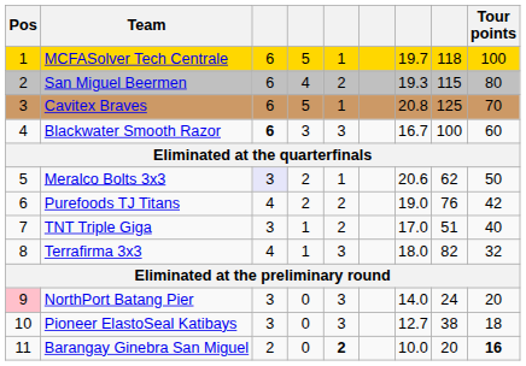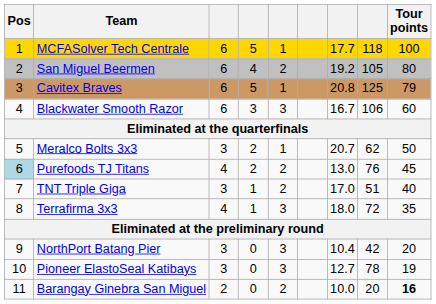MCFASolver Tech Centrale | column 7: 19.7 -> 17.7
San Miguel Beermen | column 7: 19.3 -> 19.2
San Miguel Beermen | column 8: 115 -> 105
Cavitex Braves | Tour points: 70 -> 79
Blackwater Smooth Razor | column 3: bold -> normal
Blackwater Smooth Razor | column 8: 100 -> 106
Meralco Bolts 3x3 | column 3: lavender background -> no background
Meralco Bolts 3x3 | column 7: 20.6 -> 20.7
Purefoods TJ Titans | Pos: no background -> lightblue background
Purefoods TJ Titans | column 7: 19.0 -> 13.0
Purefoods TJ Titans | Tour points: 42 -> 45
Terrafirma 3x3 | column 8: 82 -> 72
Terrafirma 3x3 | Tour points: 32 -> 35
NorthPort Batang Pier | Pos: pink background -> no background
NorthPort Batang Pier | column 7: 14.0 -> 10.4
NorthPort Batang Pier | column 8: 24 -> 42
Pioneer ElastoSeal Katibays | column 8: 38 -> 78
Pioneer ElastoSeal Katibays | Tour points: 18 -> 19
Barangay Ginebra San Miguel | column 5: bold -> normal
